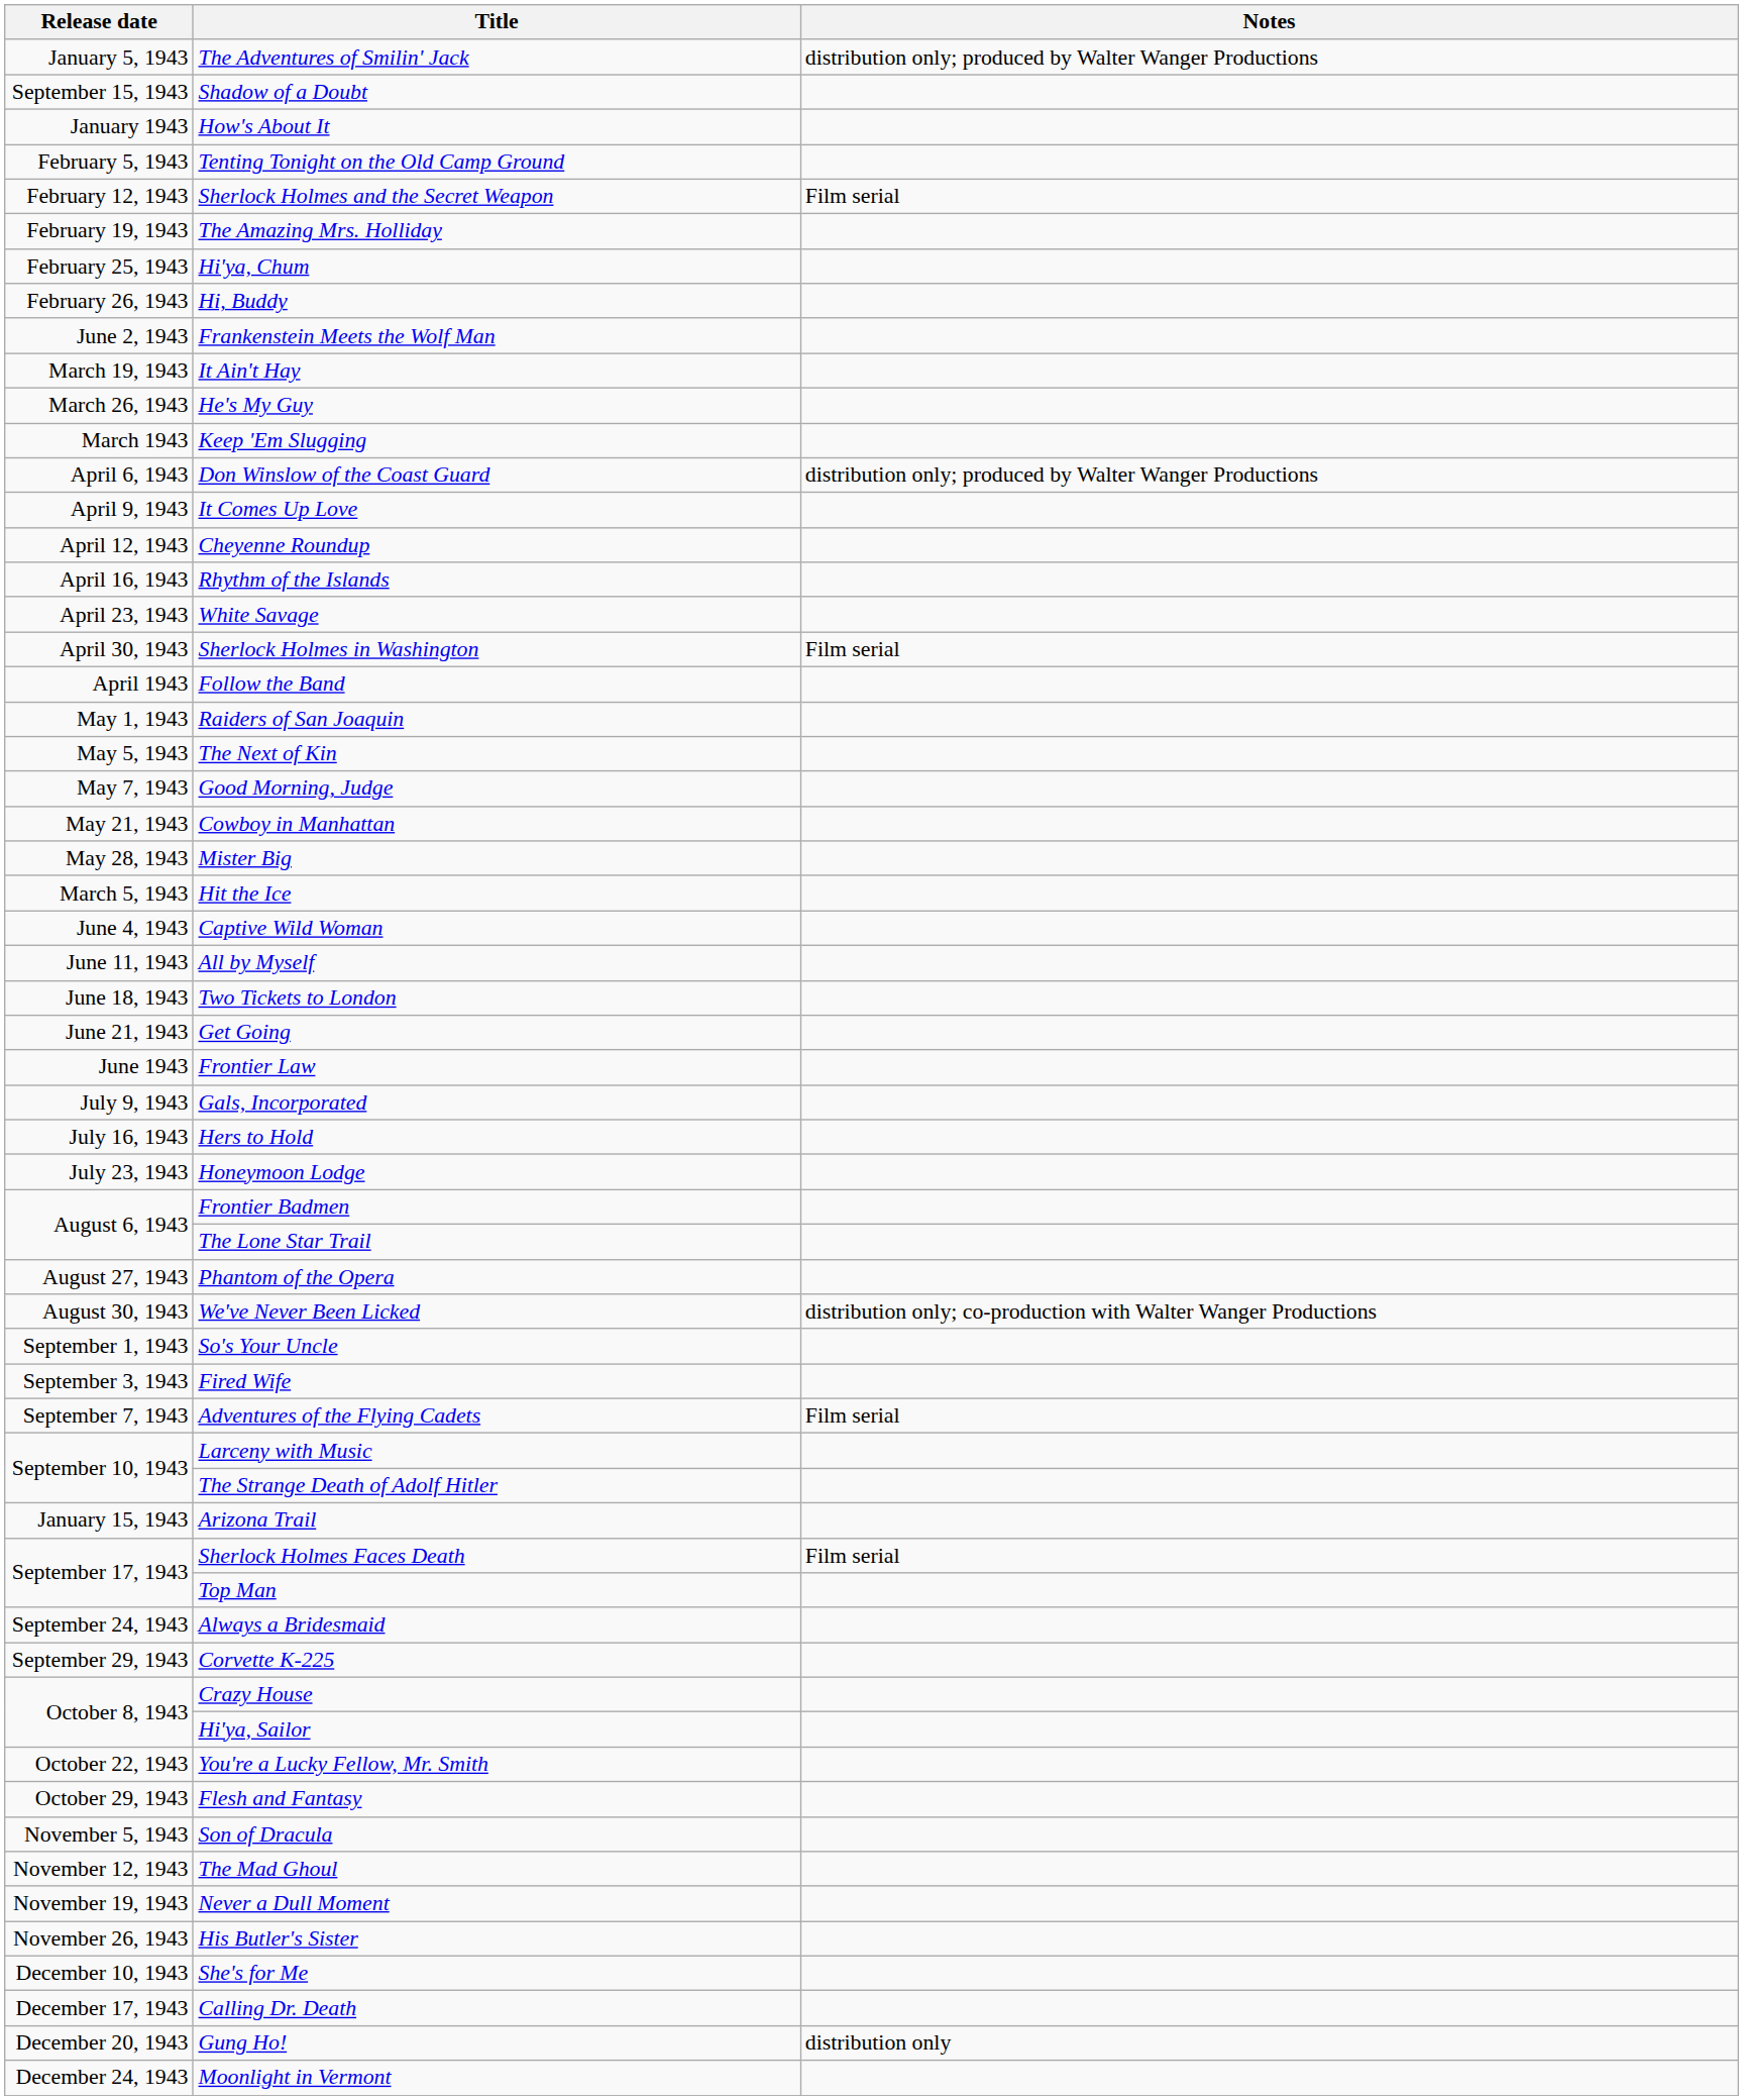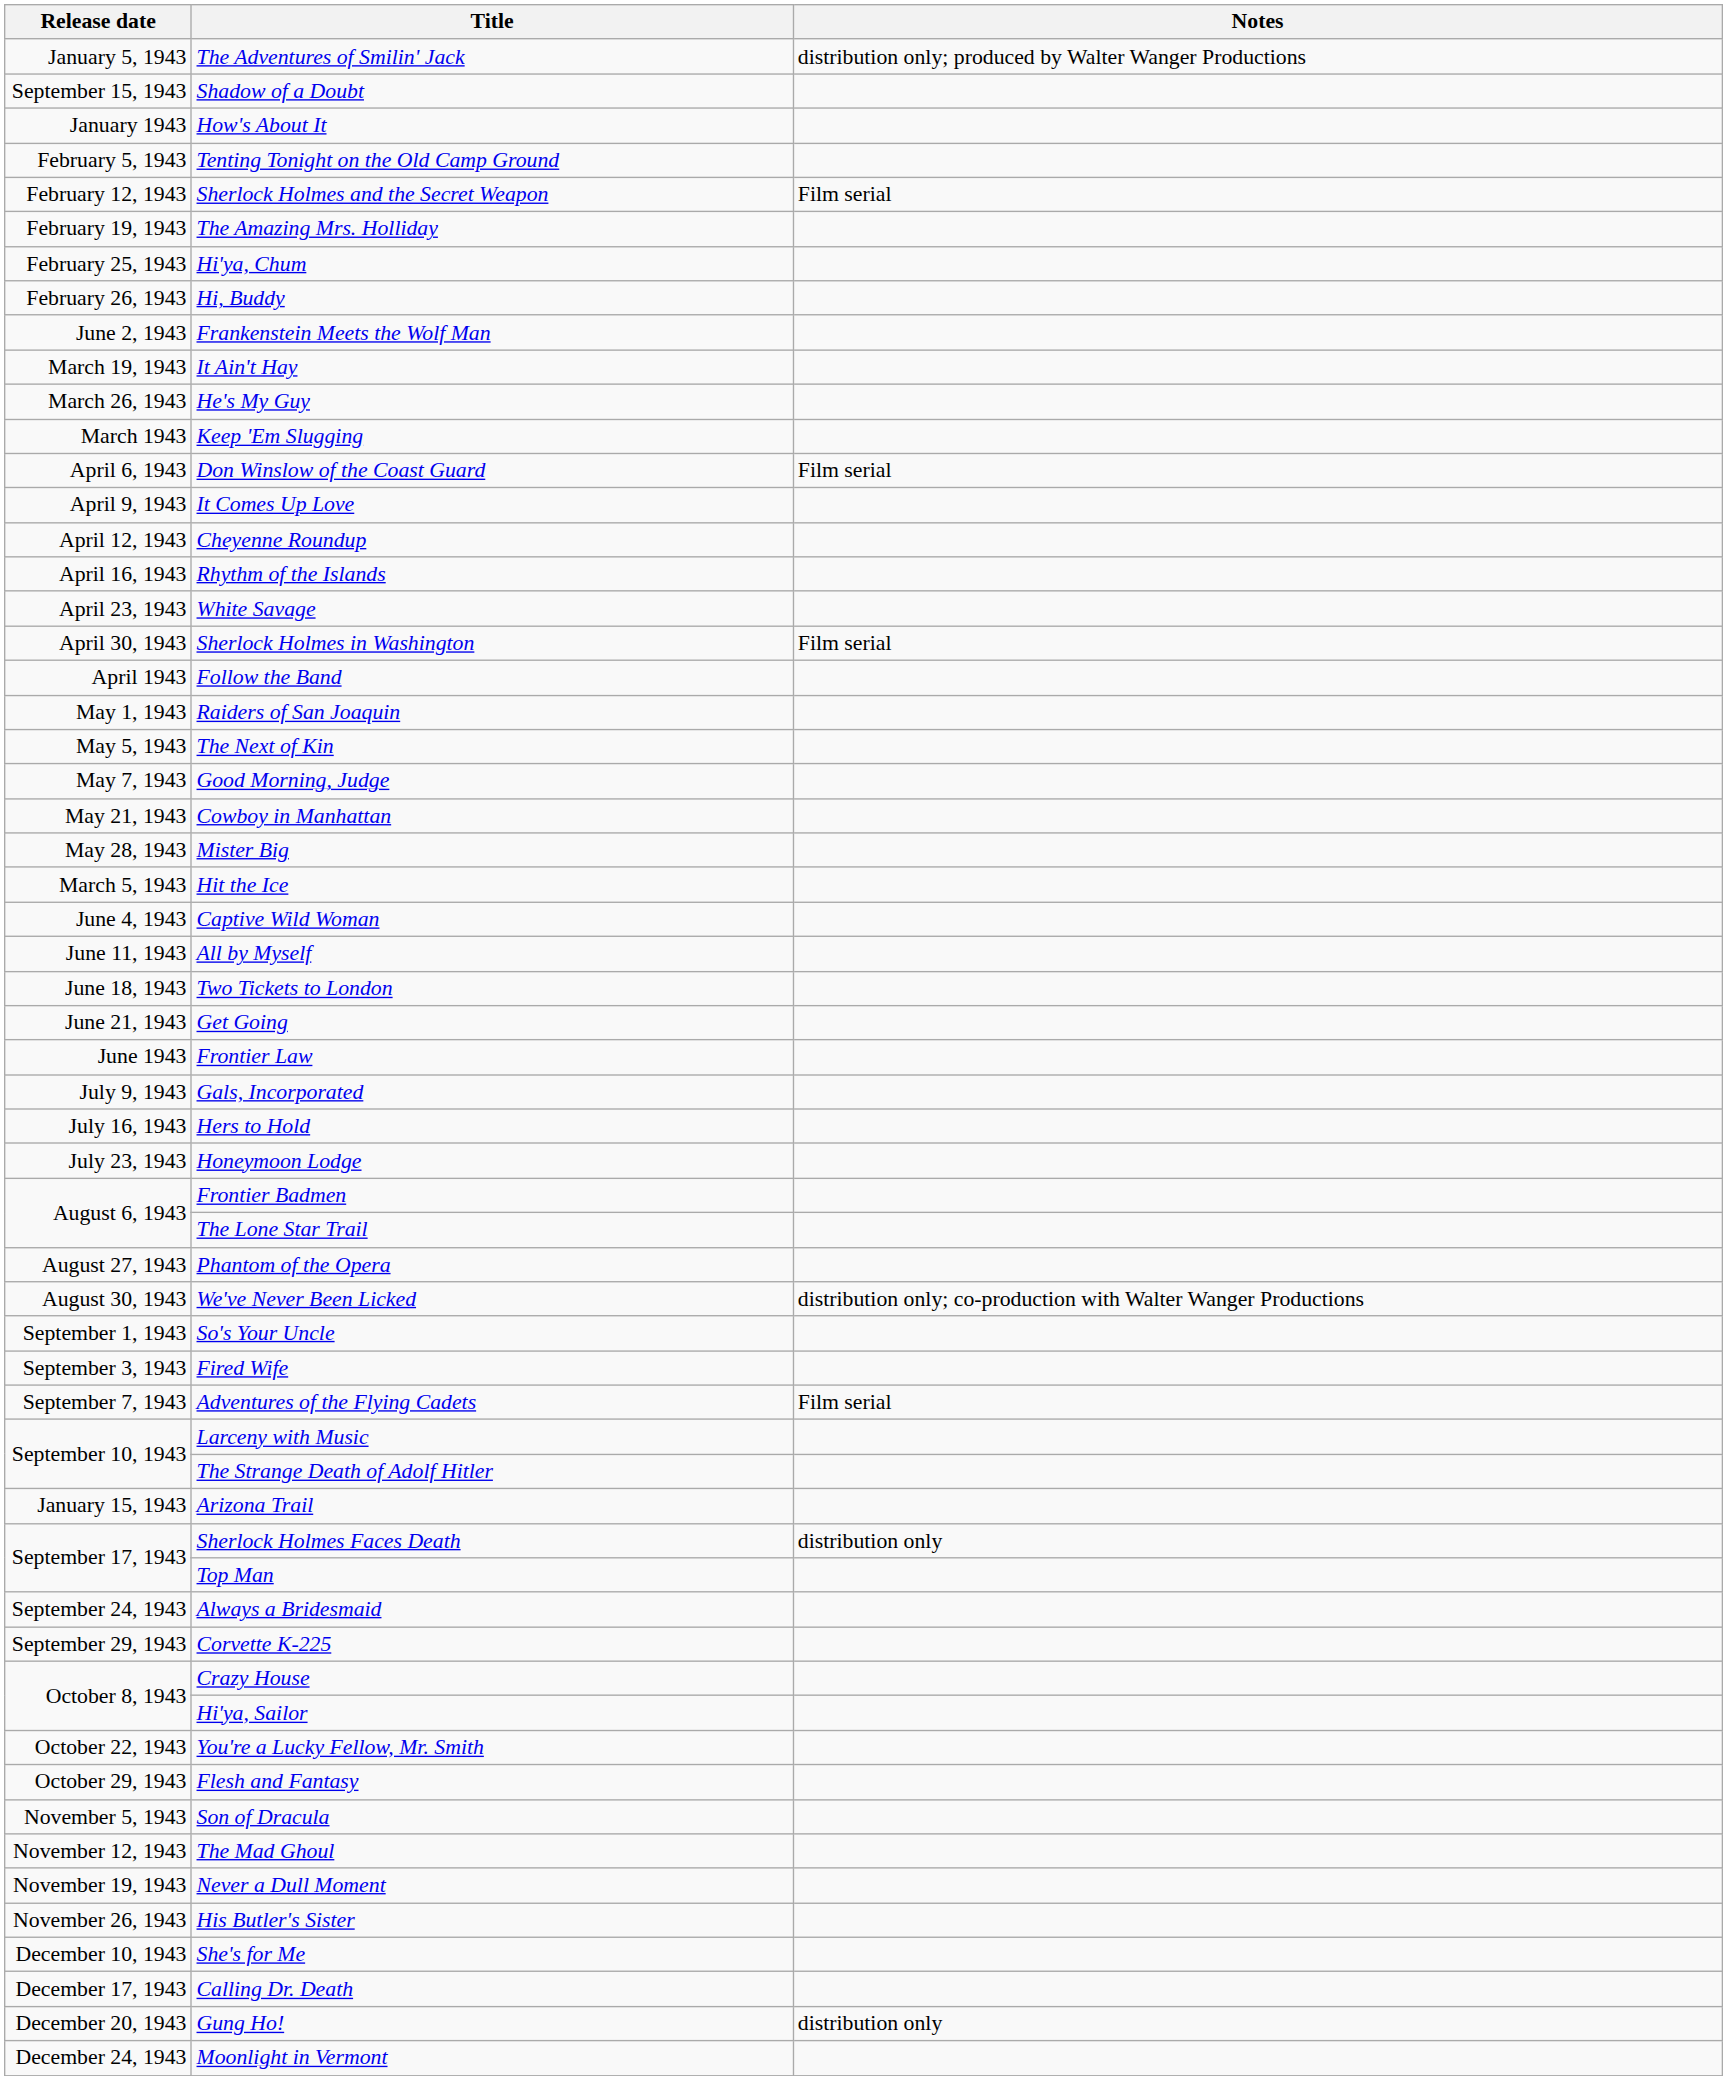Don Winslow of the Coast Guard | Notes: distribution only; produced by Walter Wanger Productions -> Film serial
Sherlock Holmes Faces Death | Notes: Film serial -> distribution only
